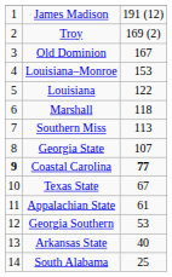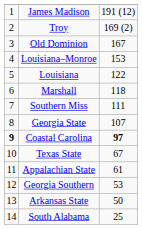Southern Miss | column 3: 113 -> 111
Coastal Carolina | column 3: 77 -> 97
Arkansas State | column 3: 40 -> 50
